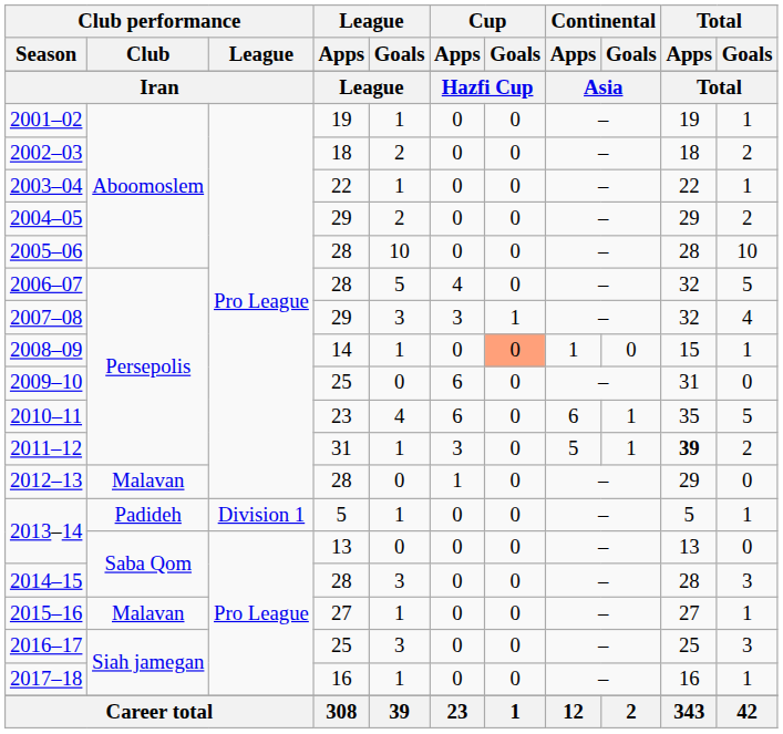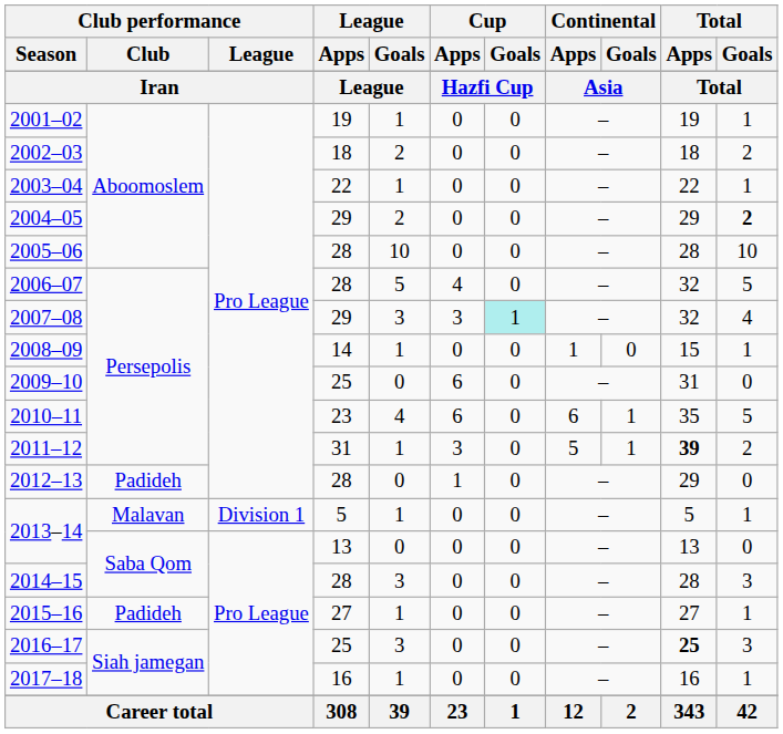2004–05 | Total / Goals: normal -> bold
2007–08 | Cup / Goals: no background -> paleturquoise background
2008–09 | Cup / Goals: lightsalmon background -> no background
2012–13 | Club performance / Club: Malavan -> Padideh
2013–14 / 5 | Club performance / Club: Padideh -> Malavan
2015–16 | Club performance / Club: Malavan -> Padideh
2016–17 | Total / Apps: normal -> bold
